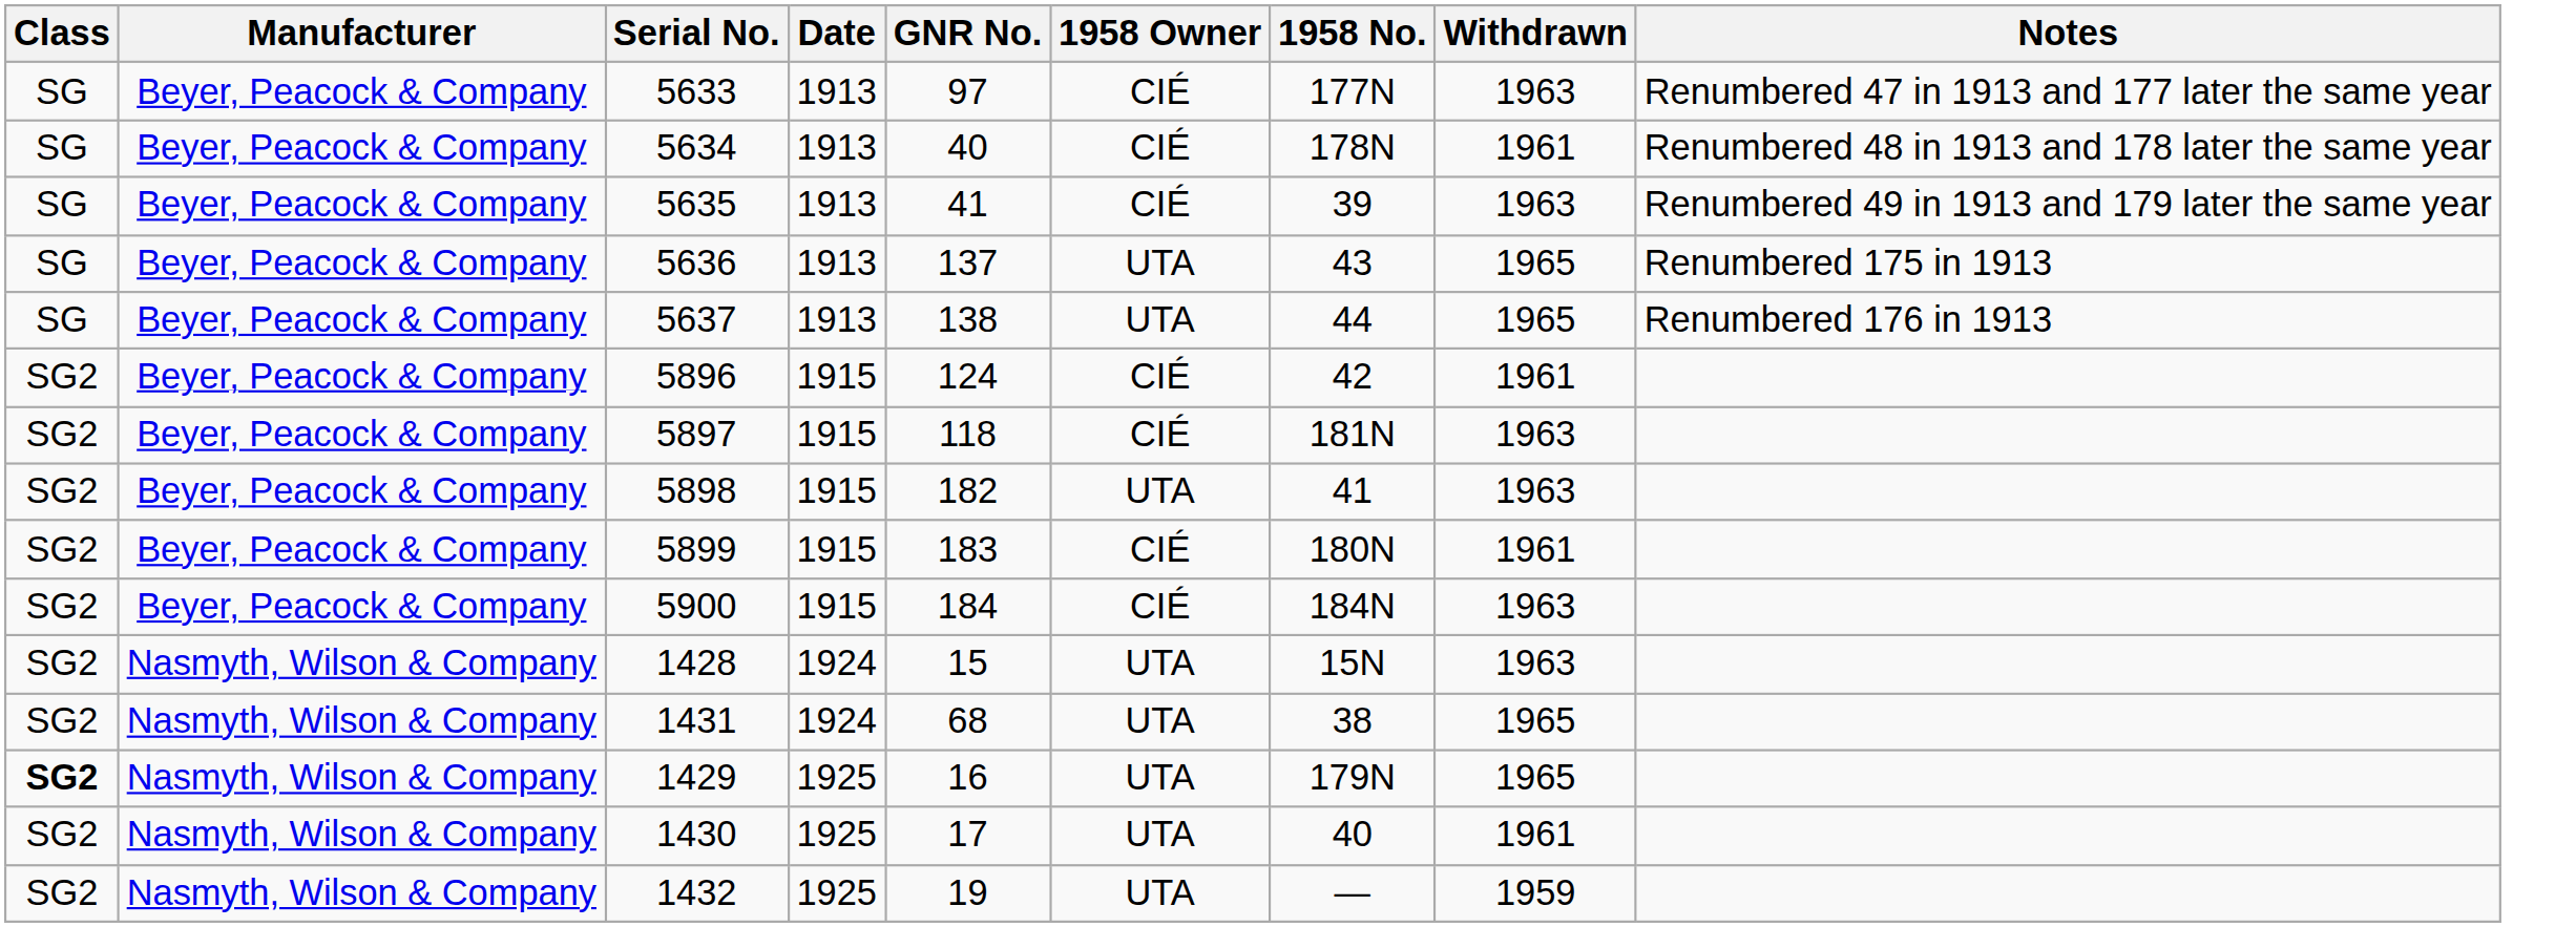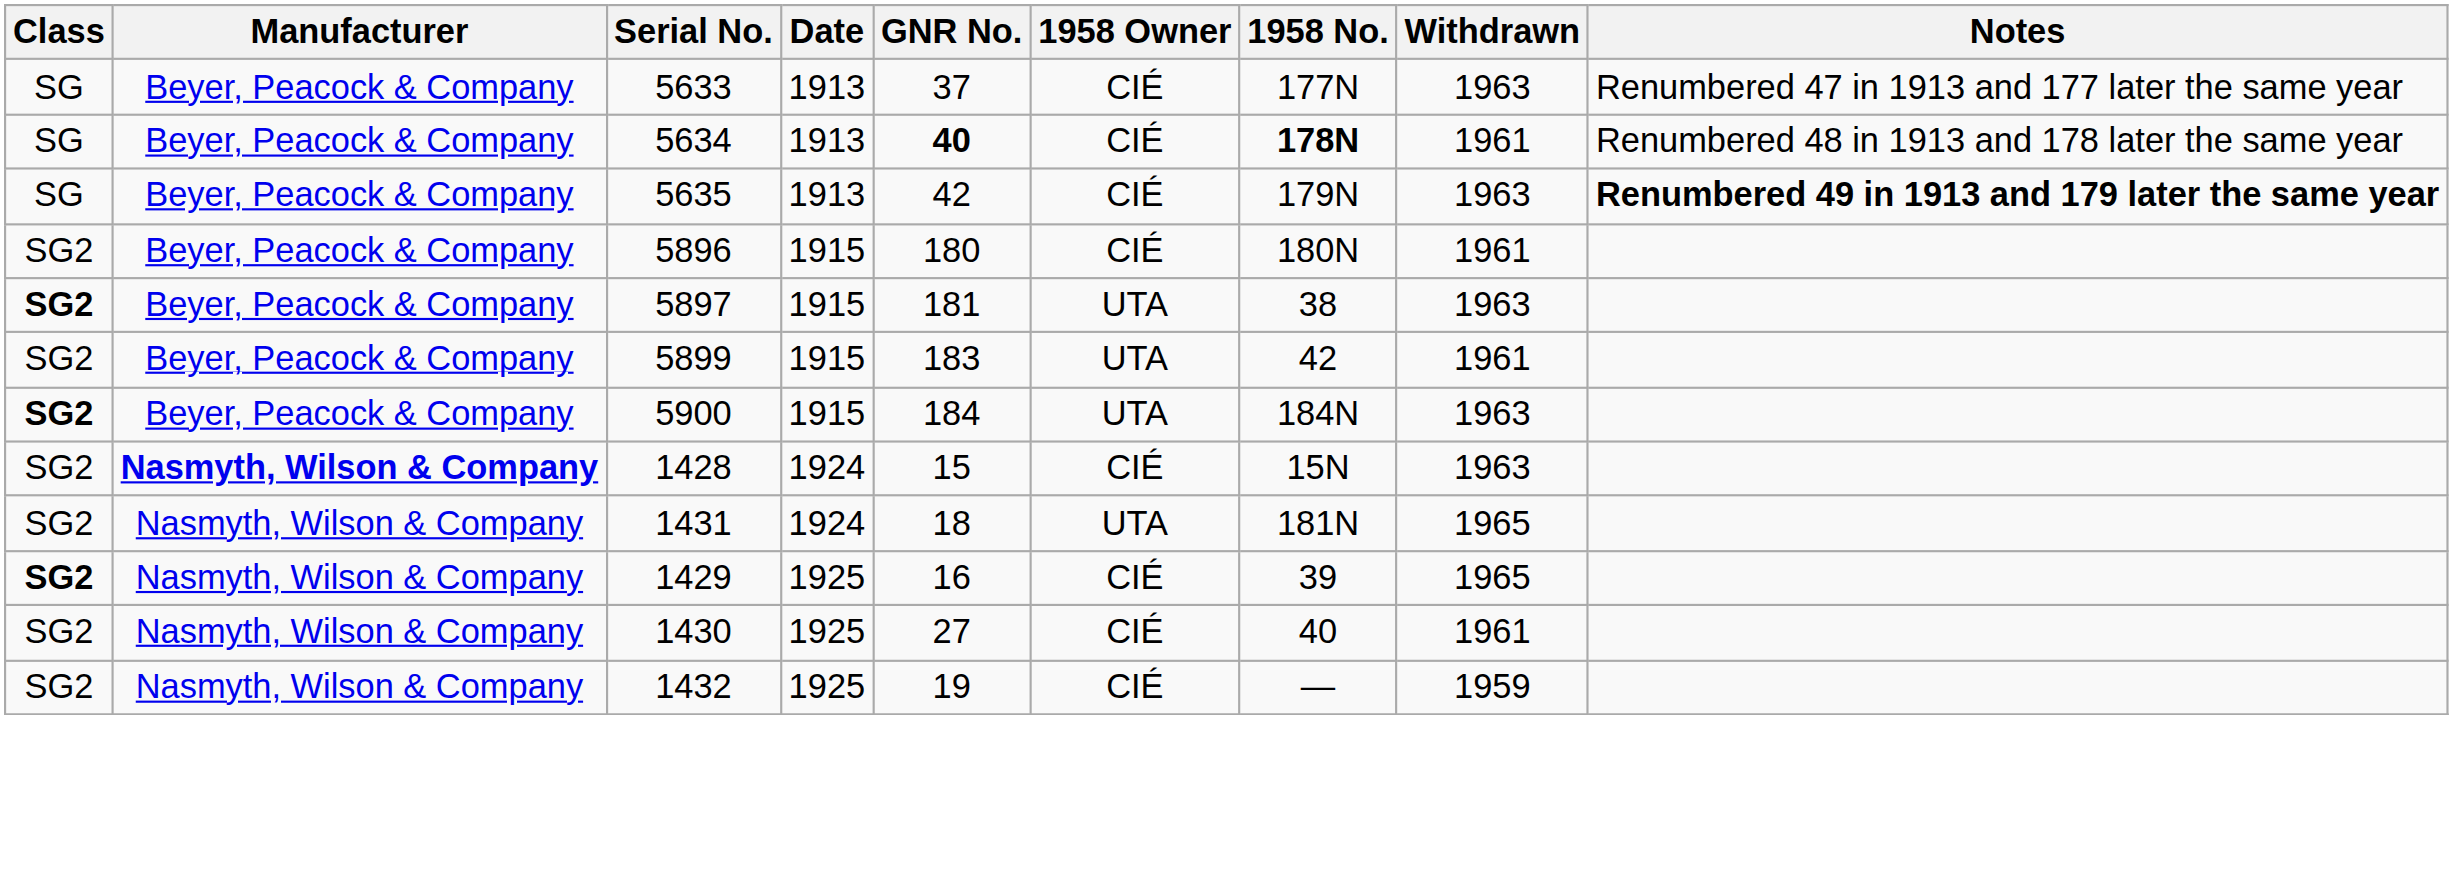5633 | GNR No.: 97 -> 37
5634 | GNR No.: normal -> bold
5634 | 1958 No.: normal -> bold
5635 | GNR No.: 41 -> 42
5635 | 1958 No.: 39 -> 179N
5635 | Notes: normal -> bold
- row: SG | Beyer, Peacock & Company | 5636 | 1913 | 137 | UTA | 43 | 1965 | Renumbered 175 in 1913
- row: SG | Beyer, Peacock & Company | 5637 | 1913 | 138 | UTA | 44 | 1965 | Renumbered 176 in 1913
5896 | GNR No.: 124 -> 180
5896 | 1958 No.: 42 -> 180N
5897 | Class: normal -> bold
5897 | GNR No.: 118 -> 181
5897 | 1958 Owner: CIÉ -> UTA
5897 | 1958 No.: 181N -> 38
- row: SG2 | Beyer, Peacock & Company | 5898 | 1915 | 182 | UTA | 41 | 1963
5899 | 1958 Owner: CIÉ -> UTA
5899 | 1958 No.: 180N -> 42
5900 | Class: normal -> bold
5900 | 1958 Owner: CIÉ -> UTA
1428 | Manufacturer: normal -> bold
1428 | 1958 Owner: UTA -> CIÉ
1431 | GNR No.: 68 -> 18
1431 | 1958 No.: 38 -> 181N
1429 | 1958 Owner: UTA -> CIÉ
1429 | 1958 No.: 179N -> 39
1430 | GNR No.: 17 -> 27
1430 | 1958 Owner: UTA -> CIÉ
1432 | 1958 Owner: UTA -> CIÉ
